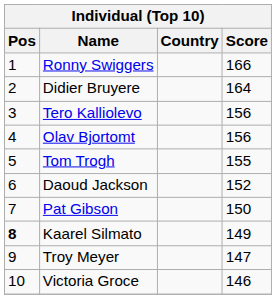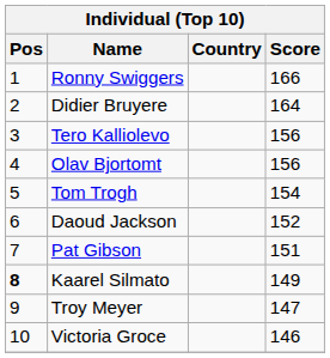Tom Trogh | Score: 155 -> 154
Pat Gibson | Score: 150 -> 151
